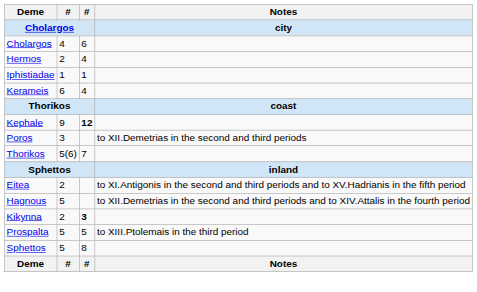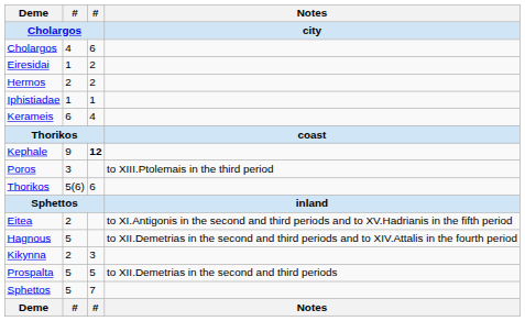+ row: Eiresidai | 1 | 2
Hermos | column 3: 4 -> 2
Poros | Notes / city: to XII.Demetrias in the second and third periods -> to XIII.Ptolemais in the third period
Thorikos / 5(6) | column 3: 7 -> 6
Kikynna | column 3: bold -> normal
Prospalta | Notes / city: to XIII.Ptolemais in the third period -> to XII.Demetrias in the second and third periods
Sphettos / 5 | column 3: 8 -> 7
